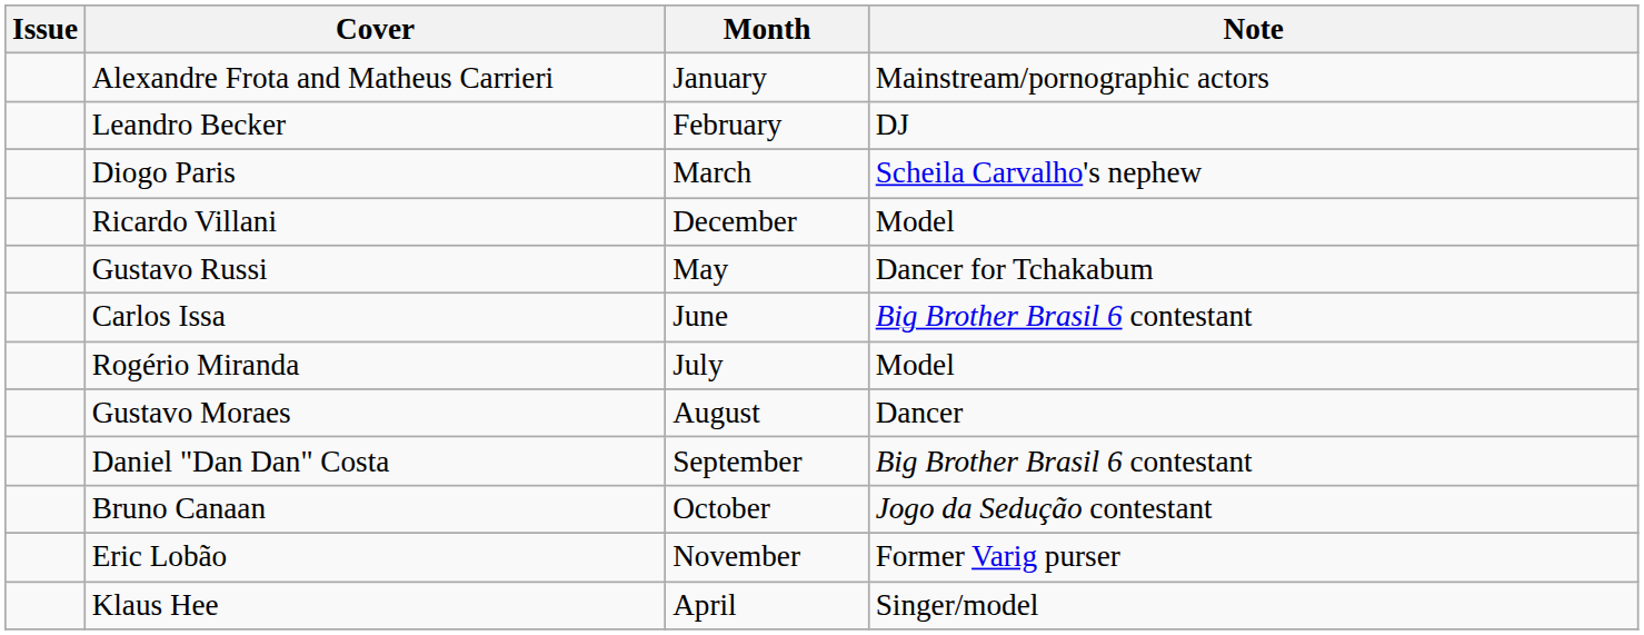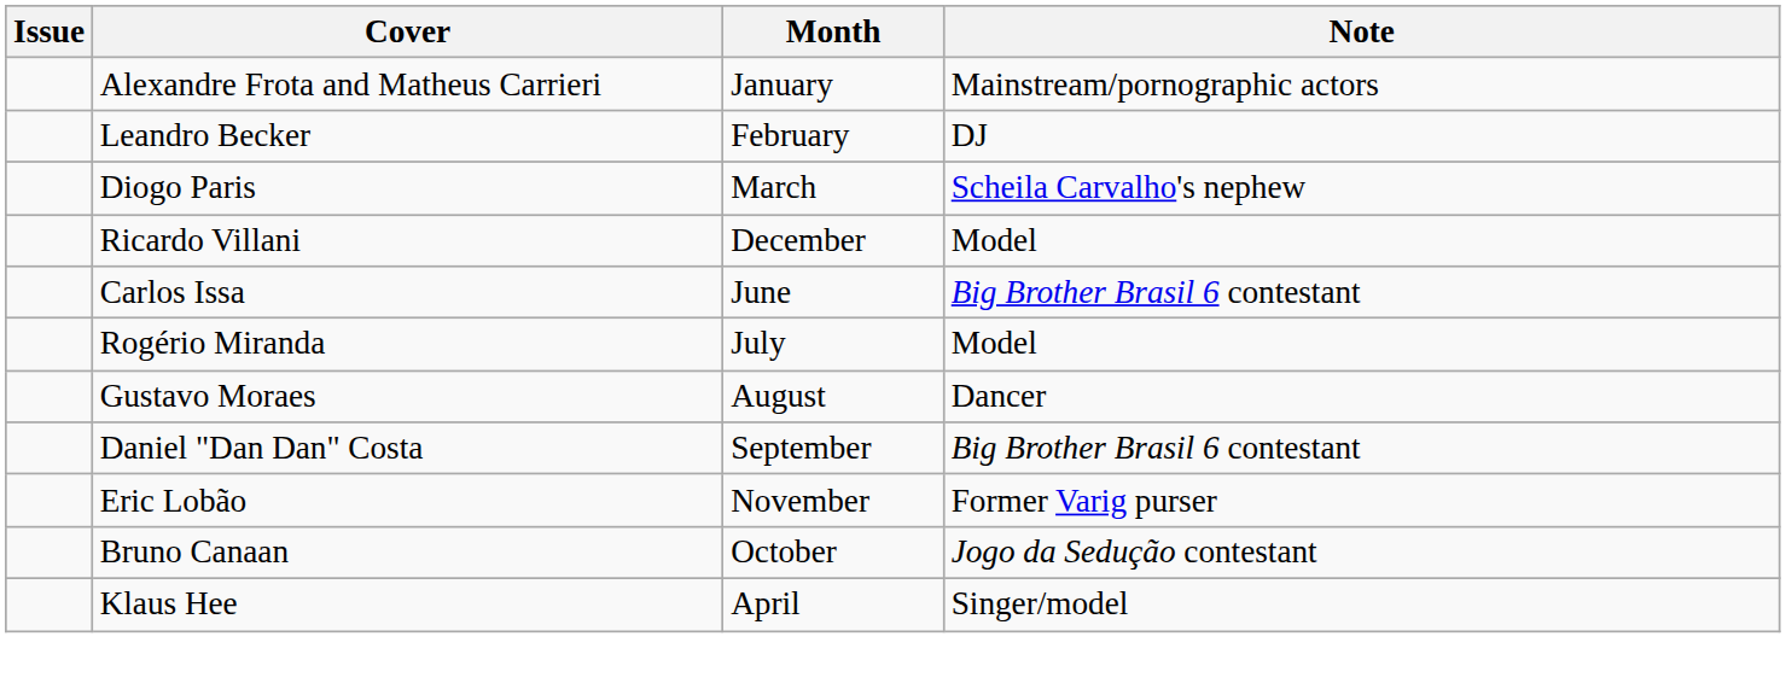- row: Gustavo Russi | May | Dancer for Tchakabum
rows swapped: Bruno Canaan <-> Eric Lobão
